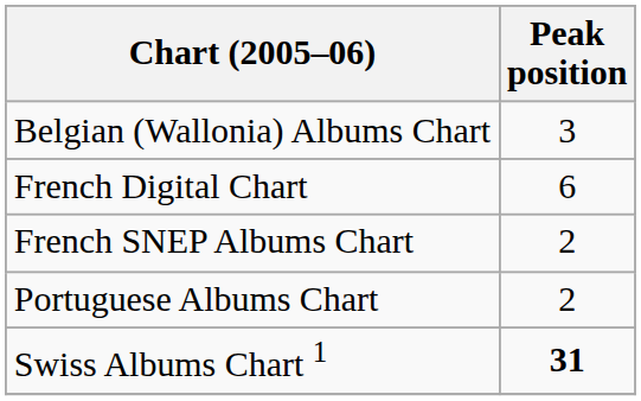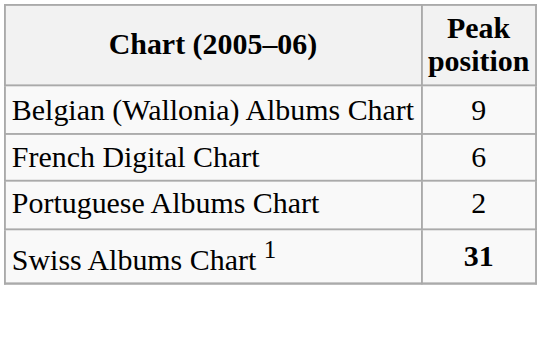Belgian (Wallonia) Albums Chart | Peak position: 3 -> 9
- row: French SNEP Albums Chart | 2
